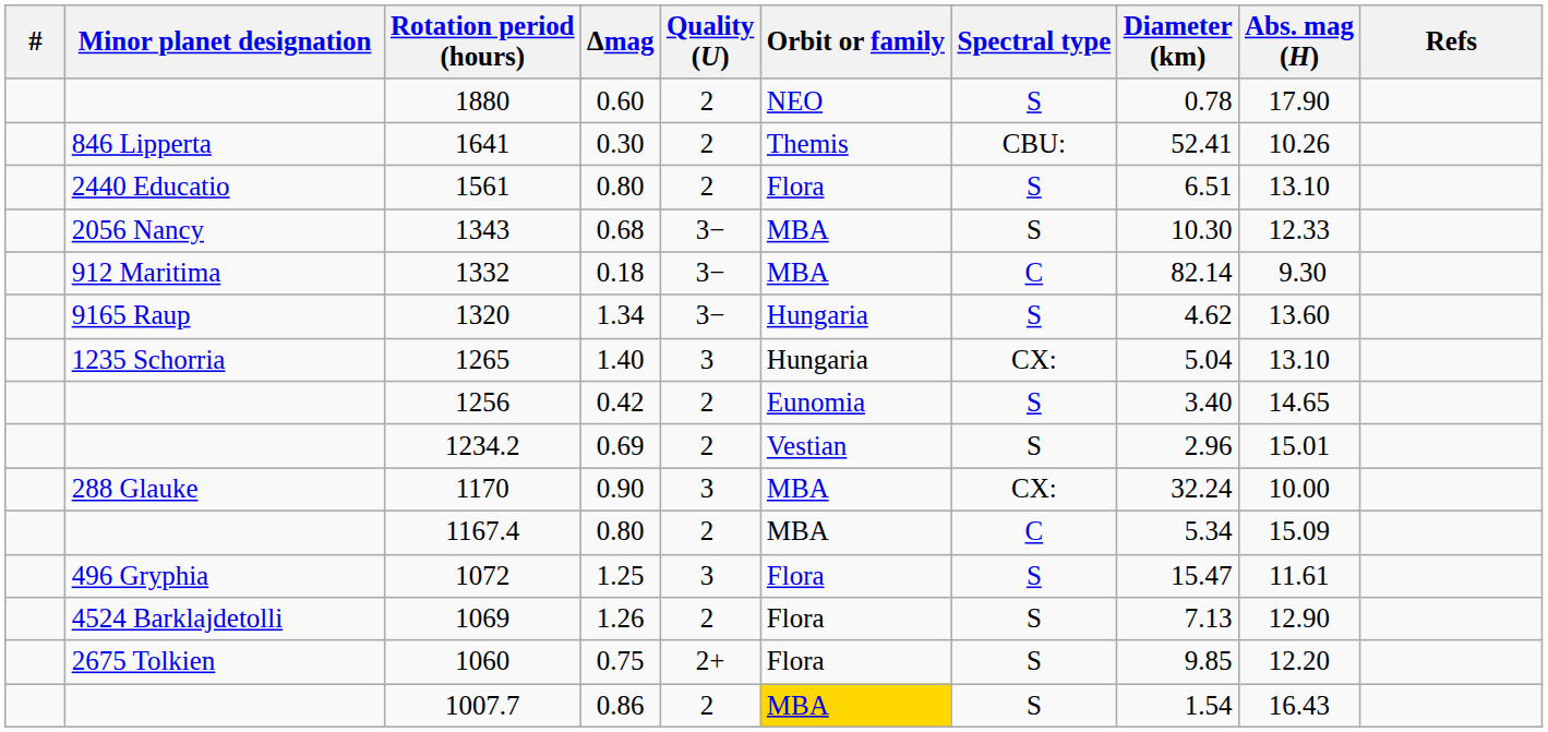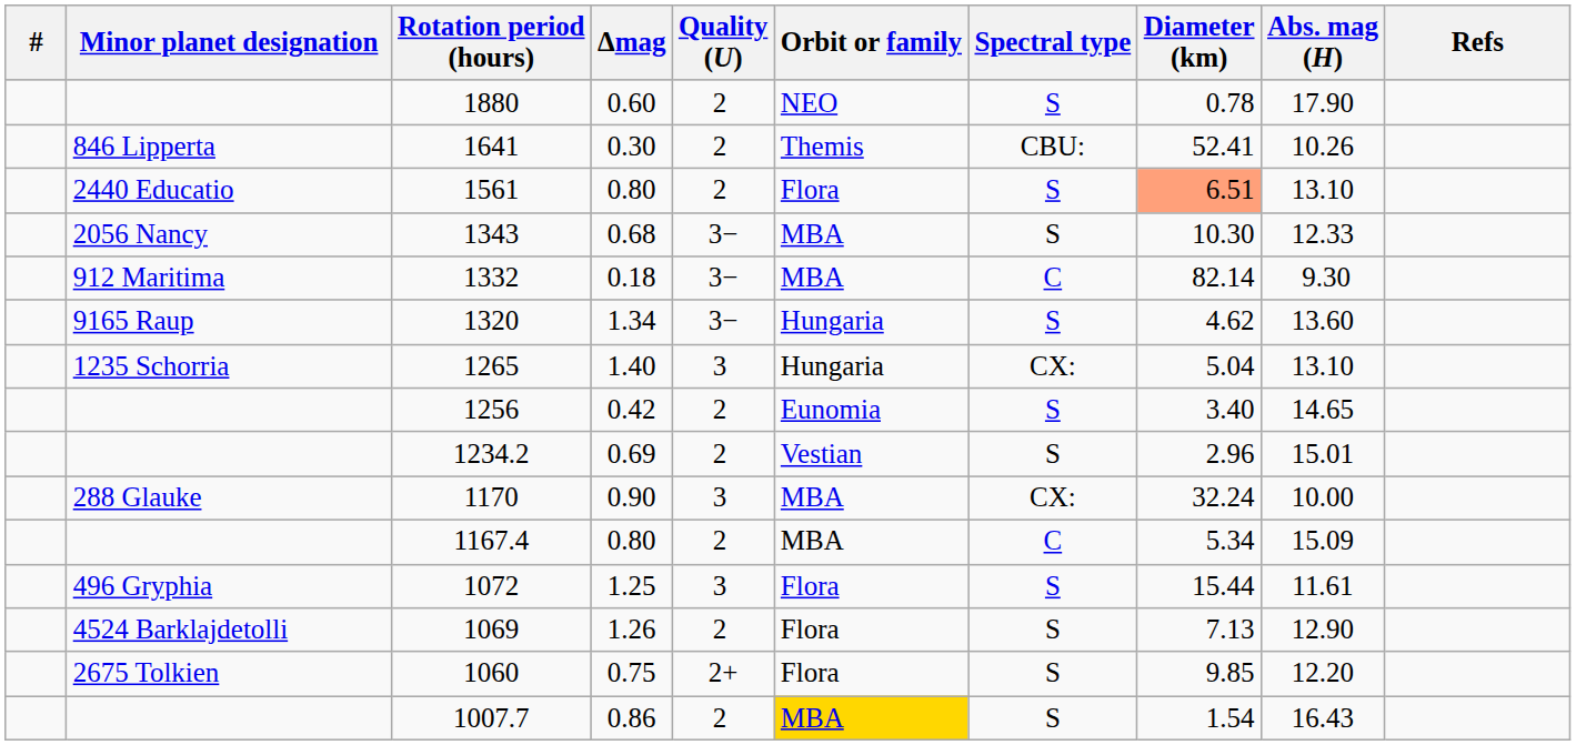1561 | Diameter (km): no background -> lightsalmon background
1072 | Diameter (km): 15.47 -> 15.44
